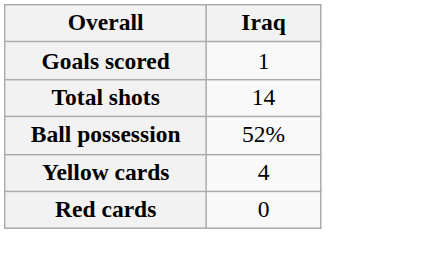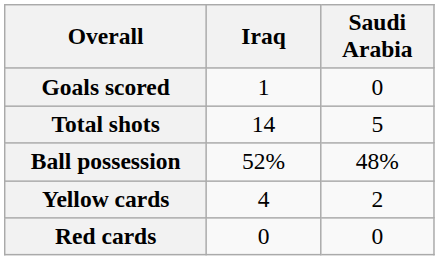+ column: Saudi Arabia | 0 | 5 | 48% | 2 | 0
